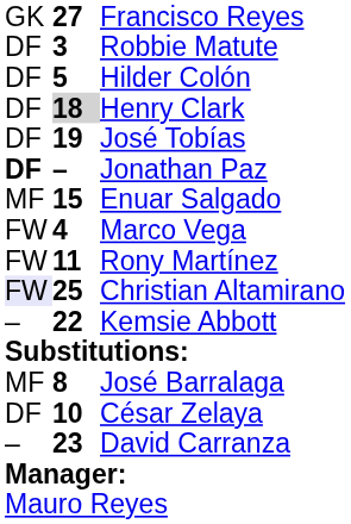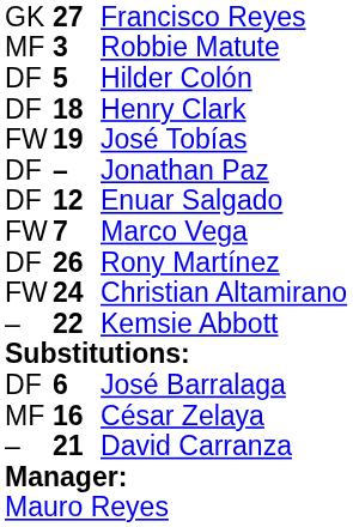Robbie Matute | column 1: DF -> MF
Henry Clark | column 2: lightgrey background -> no background
José Tobías | column 1: DF -> FW
Jonathan Paz | column 1: bold -> normal
Enuar Salgado | column 1: MF -> DF
Enuar Salgado | column 2: 15 -> 12
Marco Vega | column 2: 4 -> 7
Rony Martínez | column 1: FW -> DF
Rony Martínez | column 2: 11 -> 26
Christian Altamirano | column 1: lavender background -> no background
Christian Altamirano | column 2: 25 -> 24
José Barralaga | column 1: MF -> DF
José Barralaga | column 2: 8 -> 6
César Zelaya | column 1: DF -> MF
César Zelaya | column 2: 10 -> 16
David Carranza | column 2: 23 -> 21
